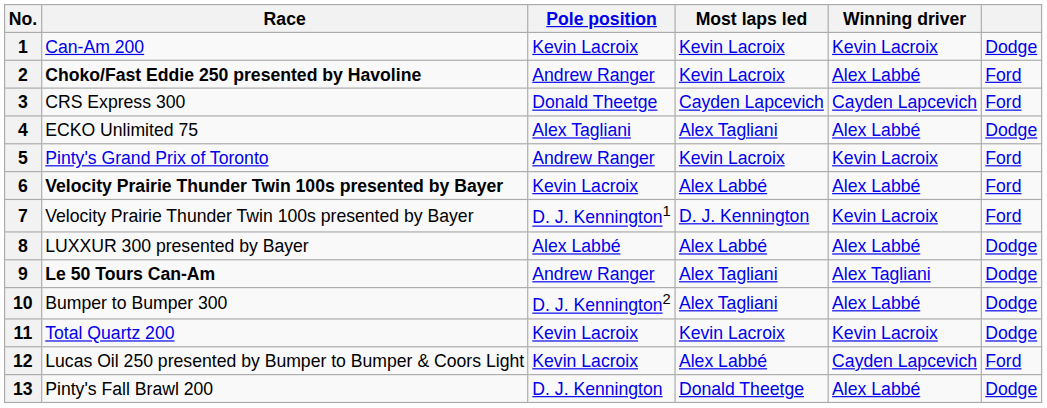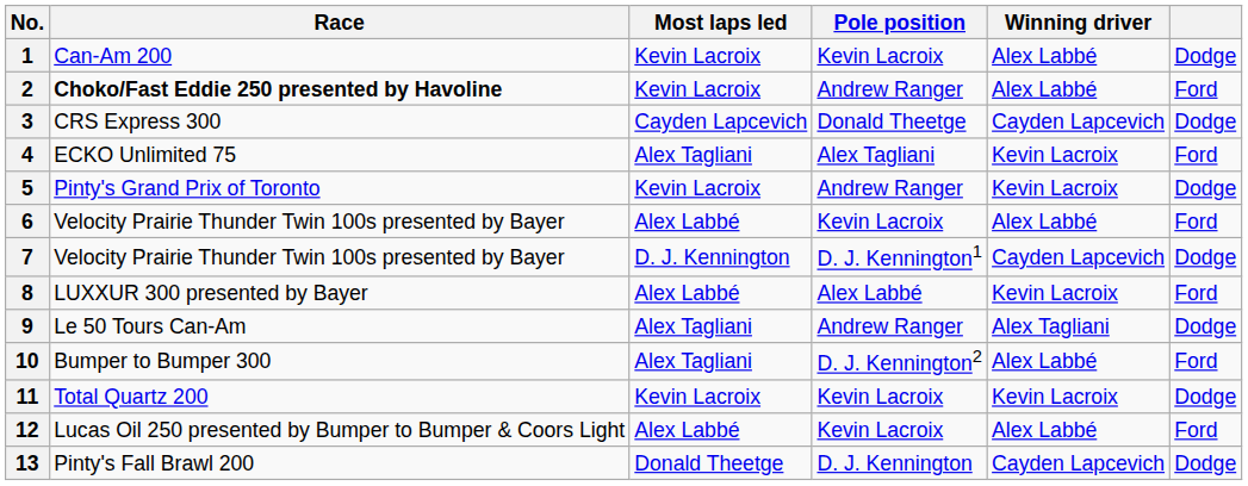columns swapped: Pole position <-> Most laps led
1 | Winning driver: Kevin Lacroix -> Alex Labbé
3 | column 6: Ford -> Dodge
4 | Winning driver: Alex Labbé -> Kevin Lacroix
4 | column 6: Dodge -> Ford
5 | column 6: Ford -> Dodge
6 | Race: bold -> normal
7 | Winning driver: Kevin Lacroix -> Cayden Lapcevich
7 | column 6: Ford -> Dodge
8 | Winning driver: Alex Labbé -> Kevin Lacroix
8 | column 6: Dodge -> Ford
9 | Race: bold -> normal
10 | column 6: Dodge -> Ford
12 | Winning driver: Cayden Lapcevich -> Alex Labbé
13 | Winning driver: Alex Labbé -> Cayden Lapcevich
